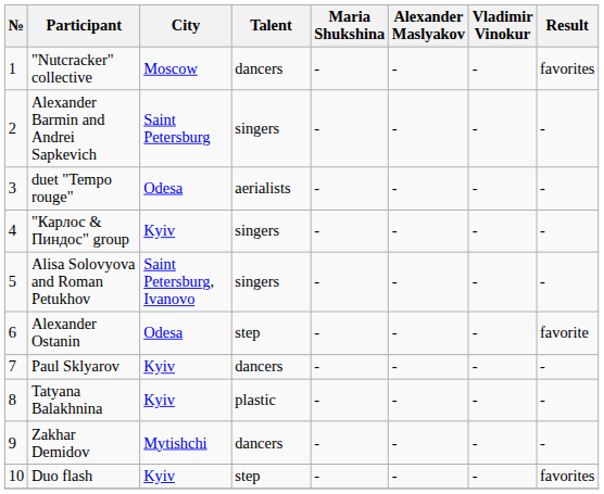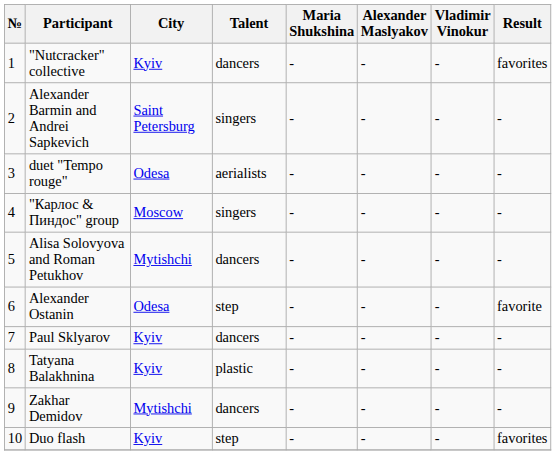"Nutcracker" collective | City: Moscow -> Kyiv
"Карлос & Пиндос" group | City: Kyiv -> Moscow
Alisa Solovyova and Roman Petukhov | City: Saint Petersburg, Ivanovo -> Mytishchi
Alisa Solovyova and Roman Petukhov | Talent: singers -> dancers
